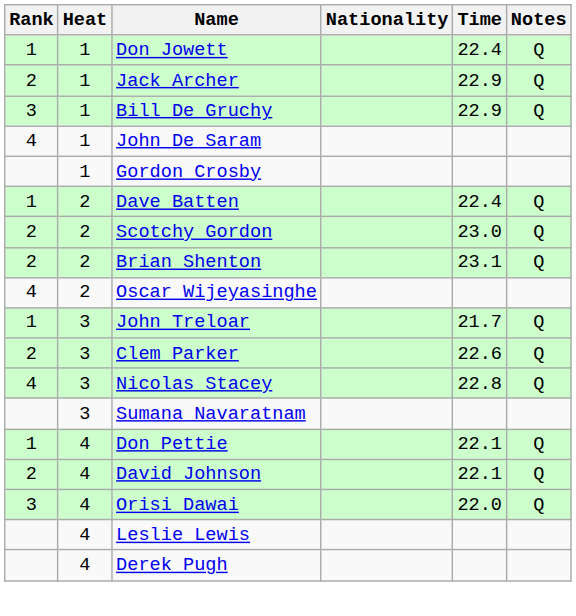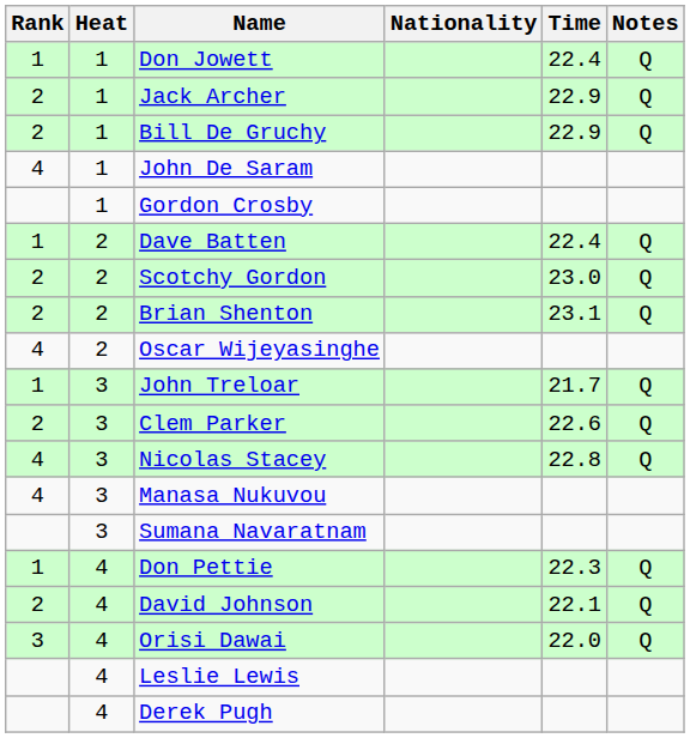Bill De Gruchy | Rank: 3 -> 2
+ row: 4 | 3 | Manasa Nukuvou
Don Pettie | Time: 22.1 -> 22.3
